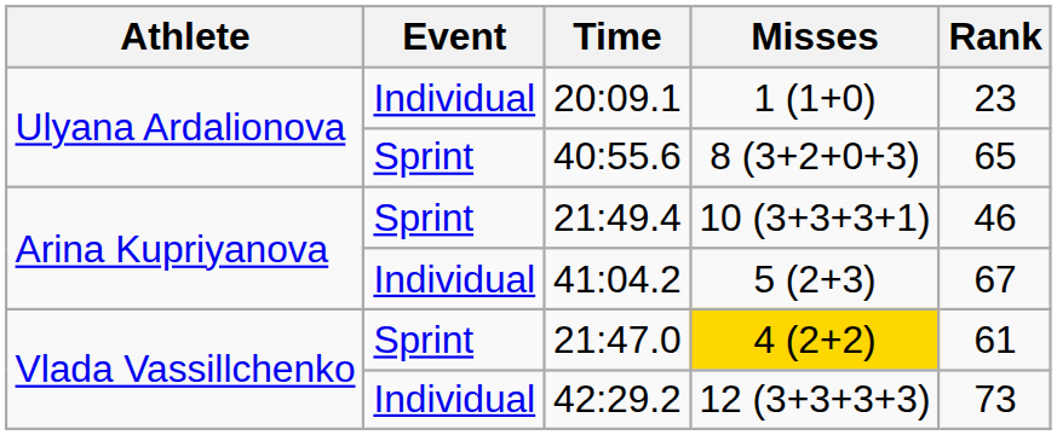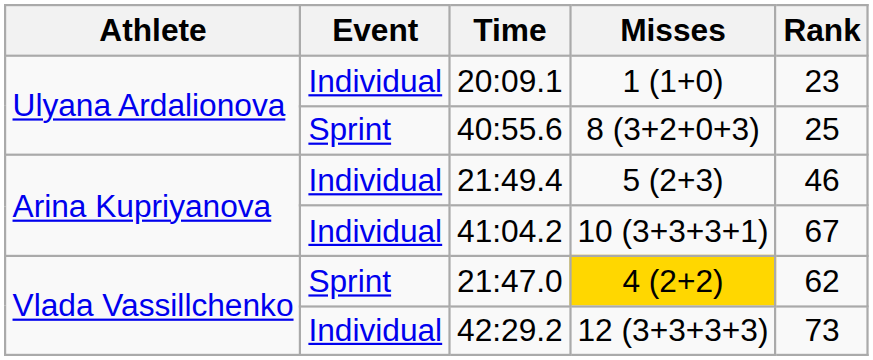40:55.6 | Rank: 65 -> 25
21:49.4 | Event: Sprint -> Individual
21:49.4 | Misses: 10 (3+3+3+1) -> 5 (2+3)
41:04.2 | Misses: 5 (2+3) -> 10 (3+3+3+1)
21:47.0 | Rank: 61 -> 62
